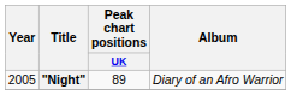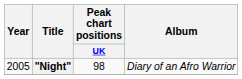"Night" | Peak chart positions / UK: 89 -> 98
